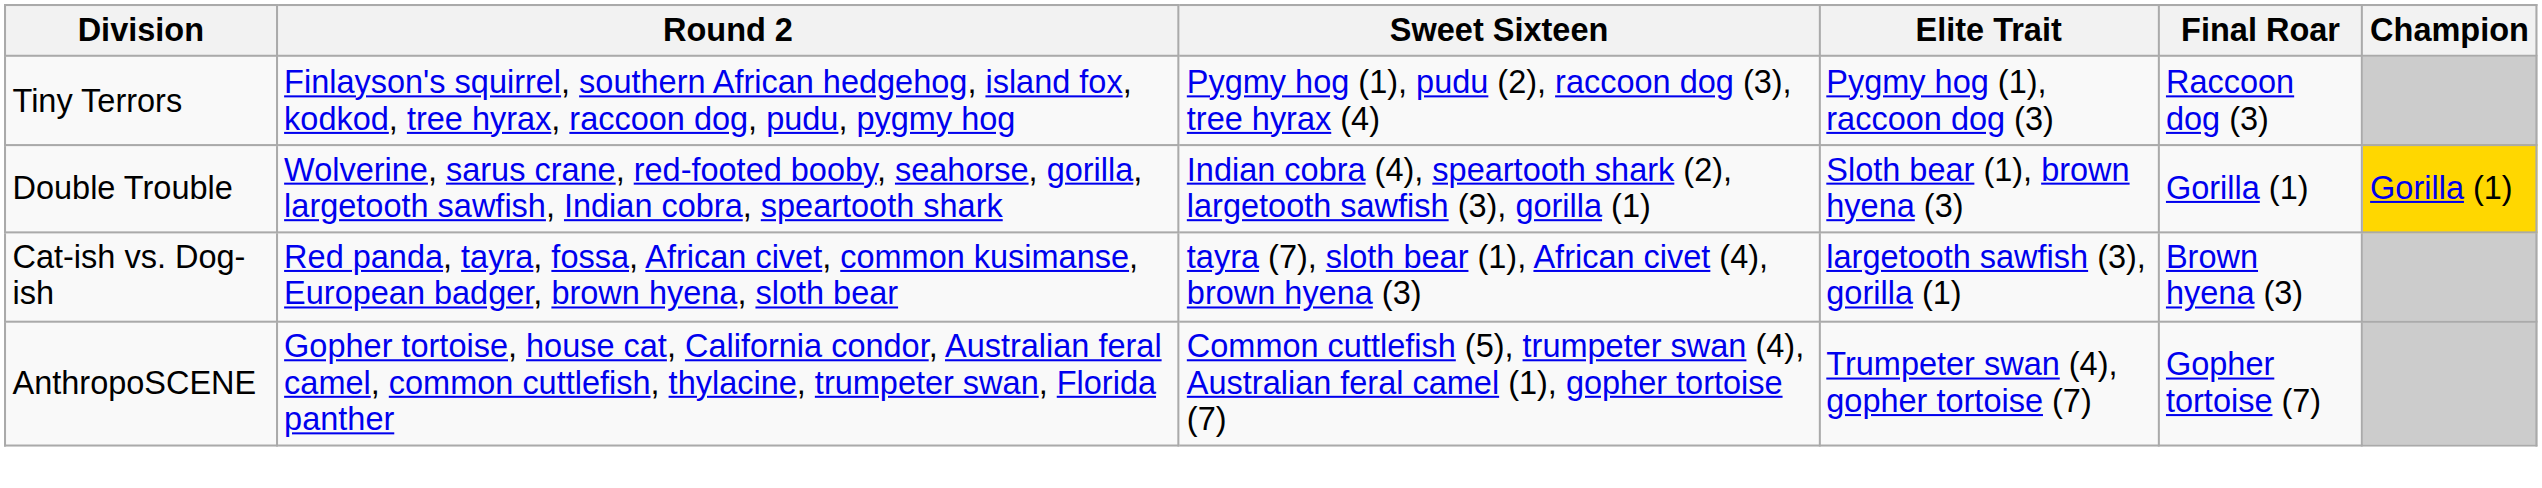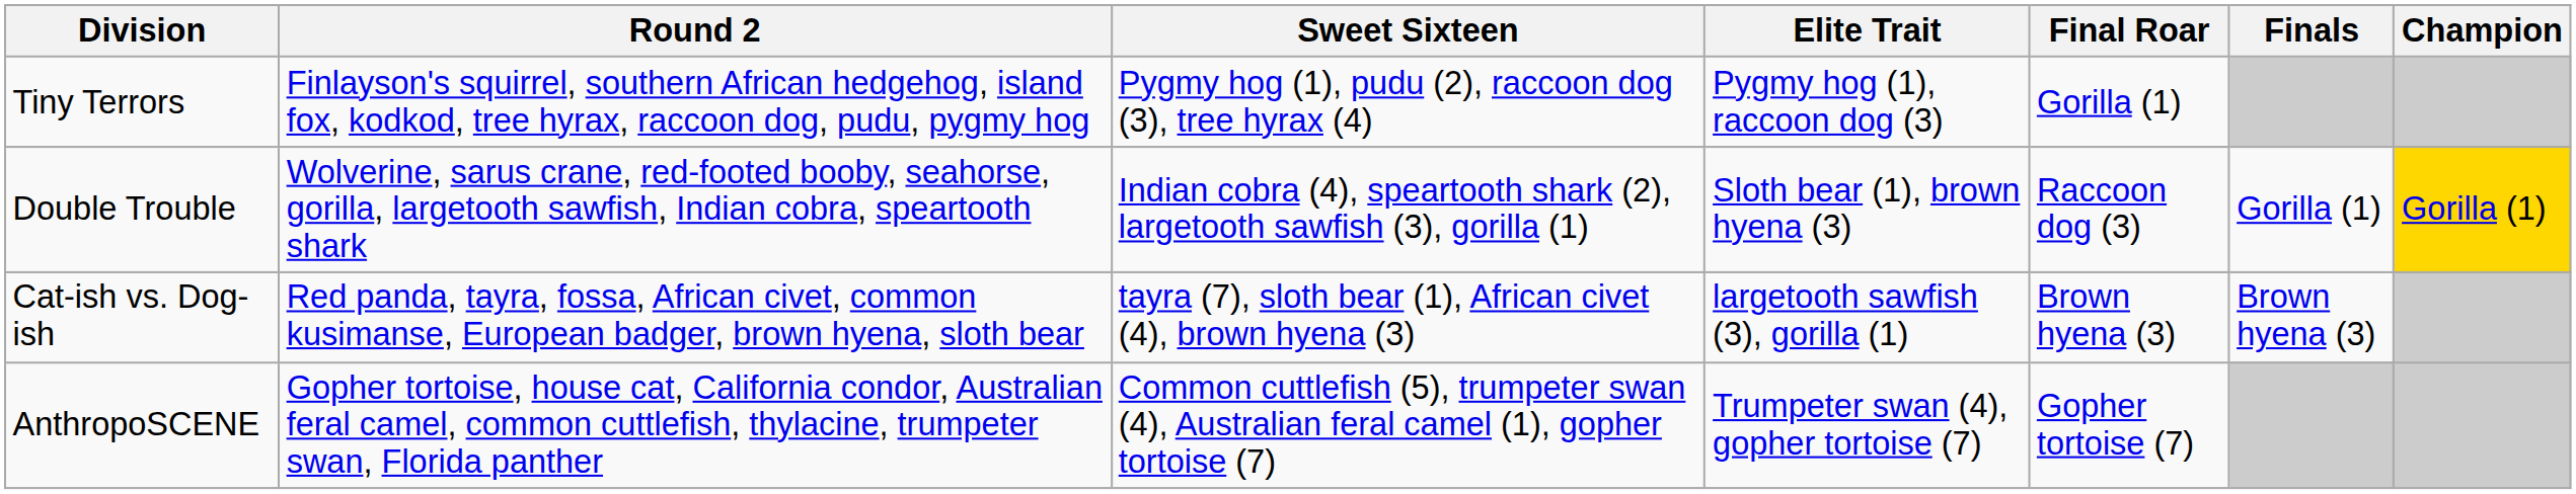+ column: Finals | Gorilla (1) | Brown hyena (3)
Tiny Terrors | Final Roar: Raccoon dog (3) -> Gorilla (1)
Double Trouble | Final Roar: Gorilla (1) -> Raccoon dog (3)
